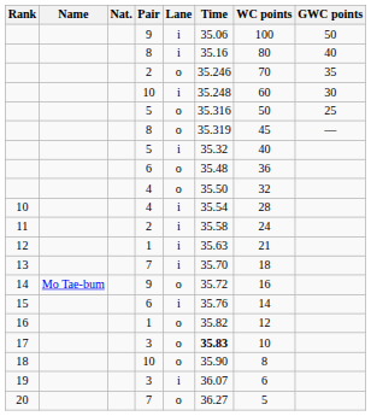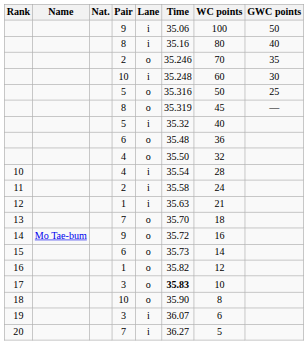13 | Lane: i -> o
15 | Lane: i -> o
15 | Time: 35.76 -> 35.73
20 | Lane: o -> i
